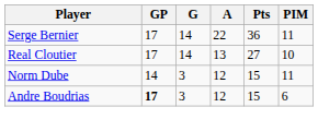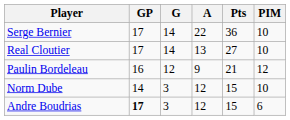Serge Bernier | PIM: 11 -> 10
+ row: Paulin Bordeleau | 16 | 12 | 9 | 21 | 12
Norm Dube | PIM: 11 -> 10
